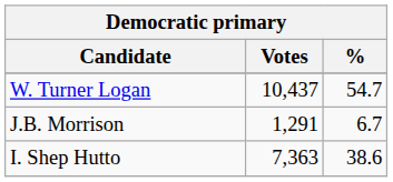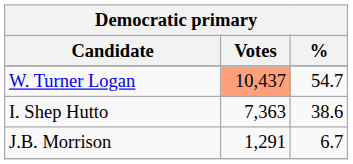W. Turner Logan | Votes: no background -> lightsalmon background
rows swapped: I. Shep Hutto <-> J.B. Morrison
